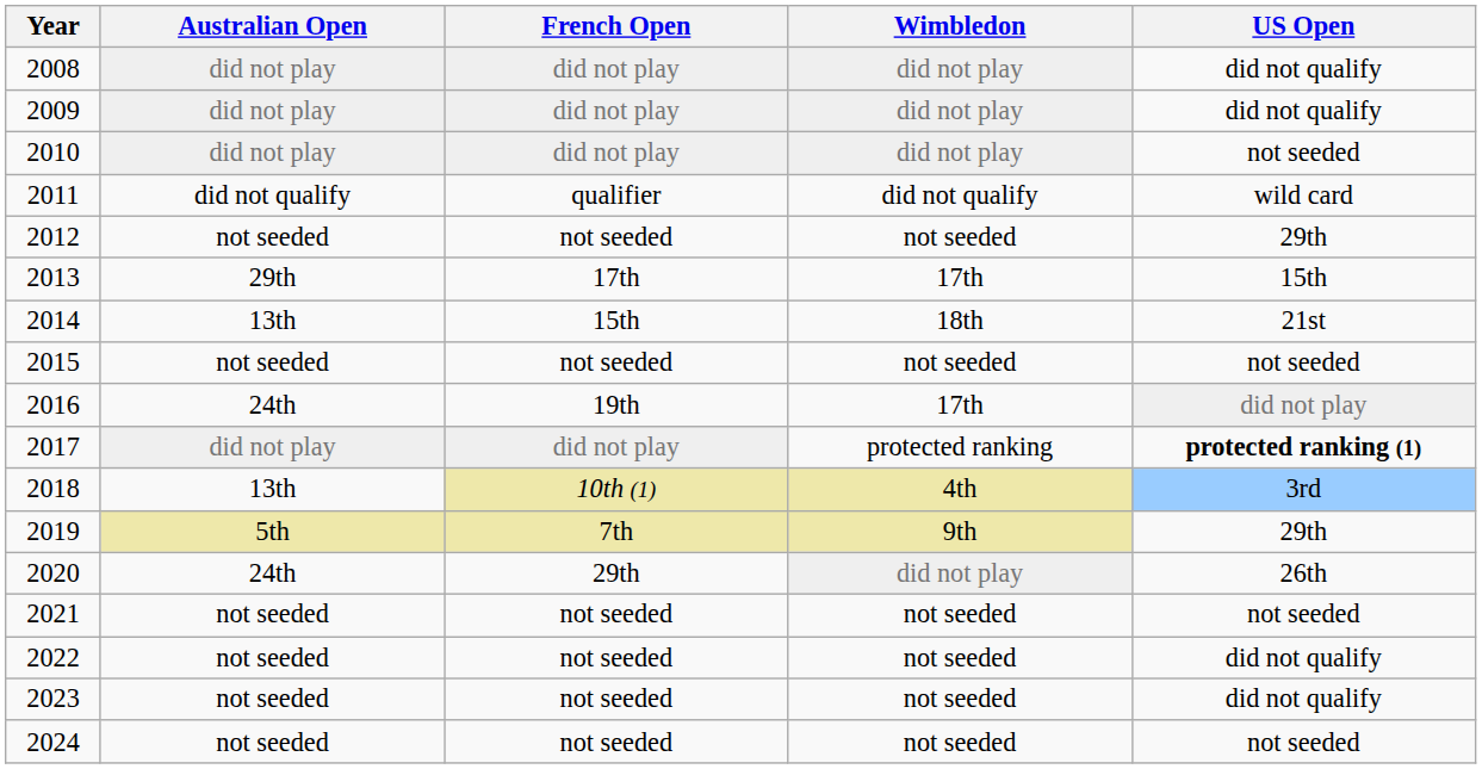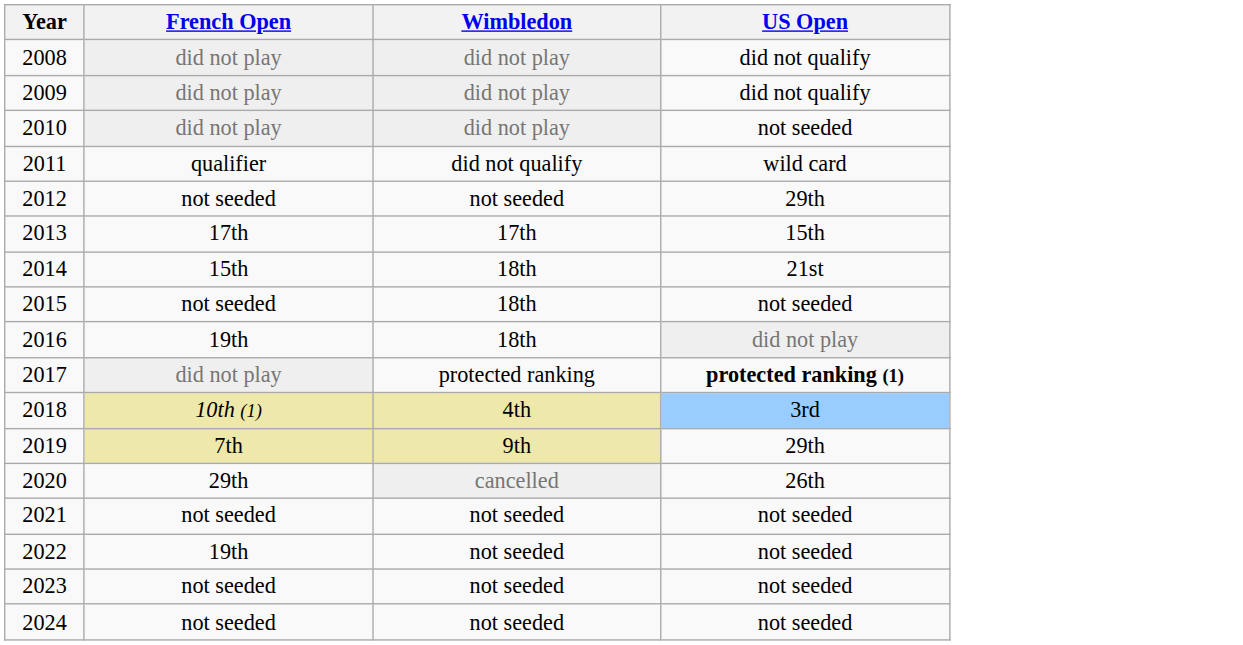- column: Australian Open | did not play | did not play | did not play | did not qualify | not seeded | 29th | 13th | not seeded | 24th | did not play | 13th | 5th | 24th | not seeded | not seeded | not seeded | not seeded
2015 | Wimbledon: not seeded -> 18th
2016 | Wimbledon: 17th -> 18th
2020 | Wimbledon: did not play -> cancelled
2022 | French Open: not seeded -> 19th
2022 | US Open: did not qualify -> not seeded
2023 | US Open: did not qualify -> not seeded
